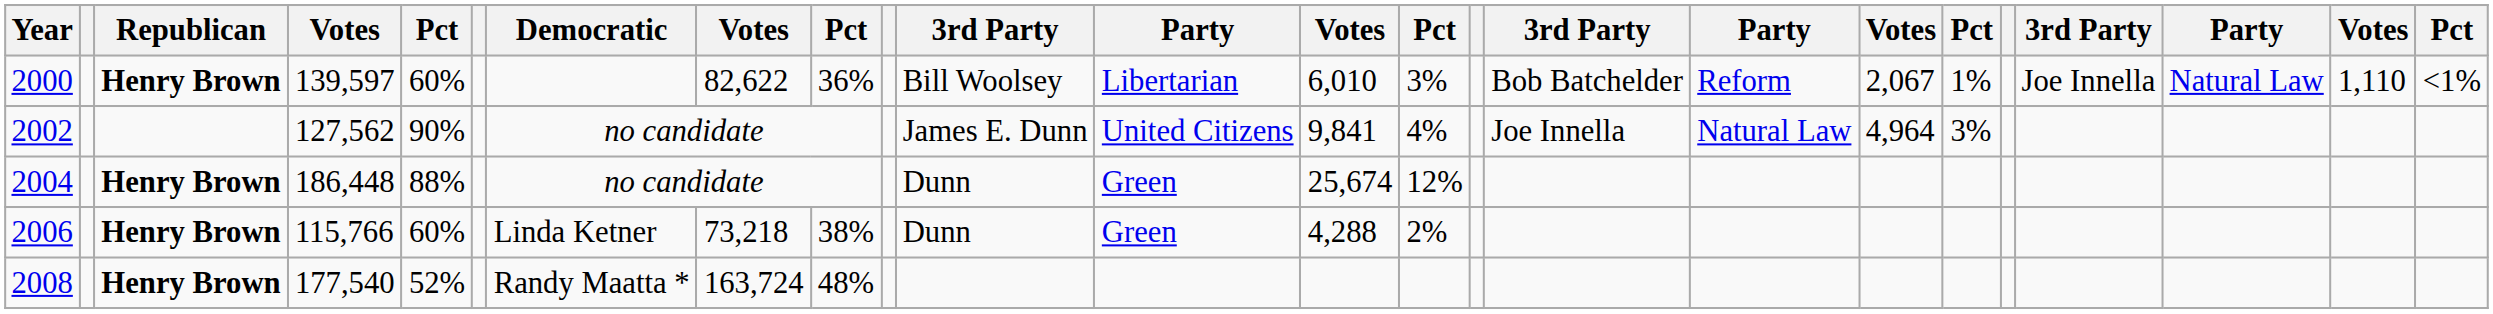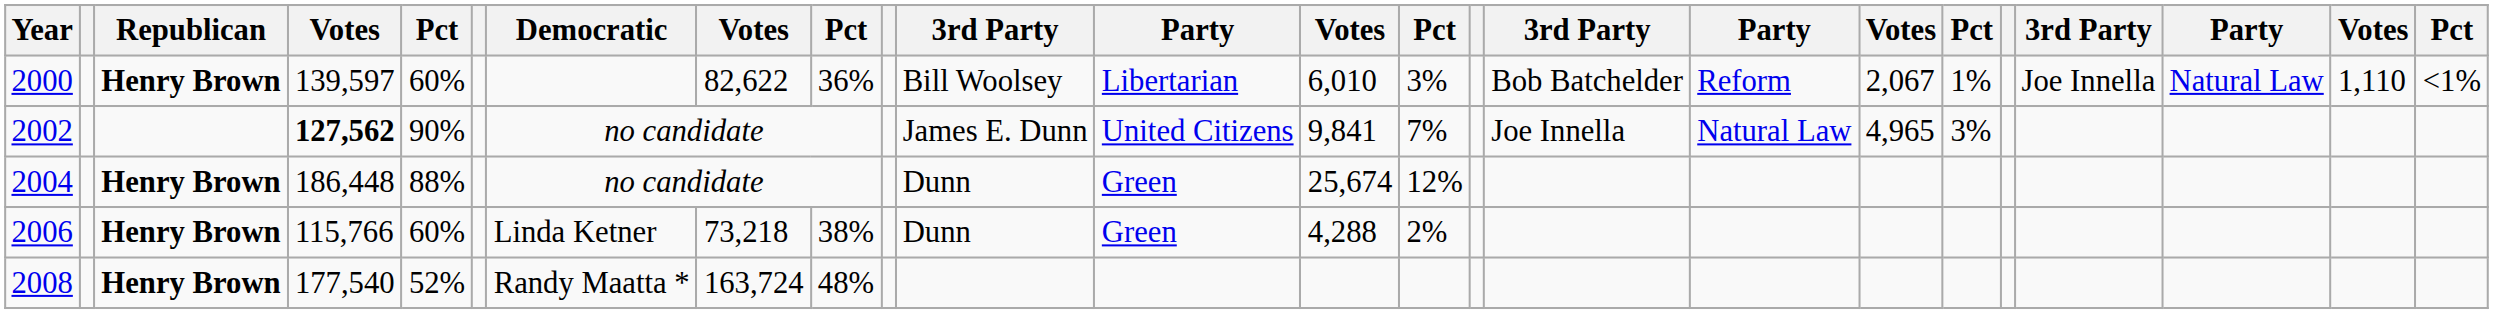2002 | column 4: normal -> bold
2002 | column 14: 4% -> 7%
2002 | column 18: 4,964 -> 4,965
